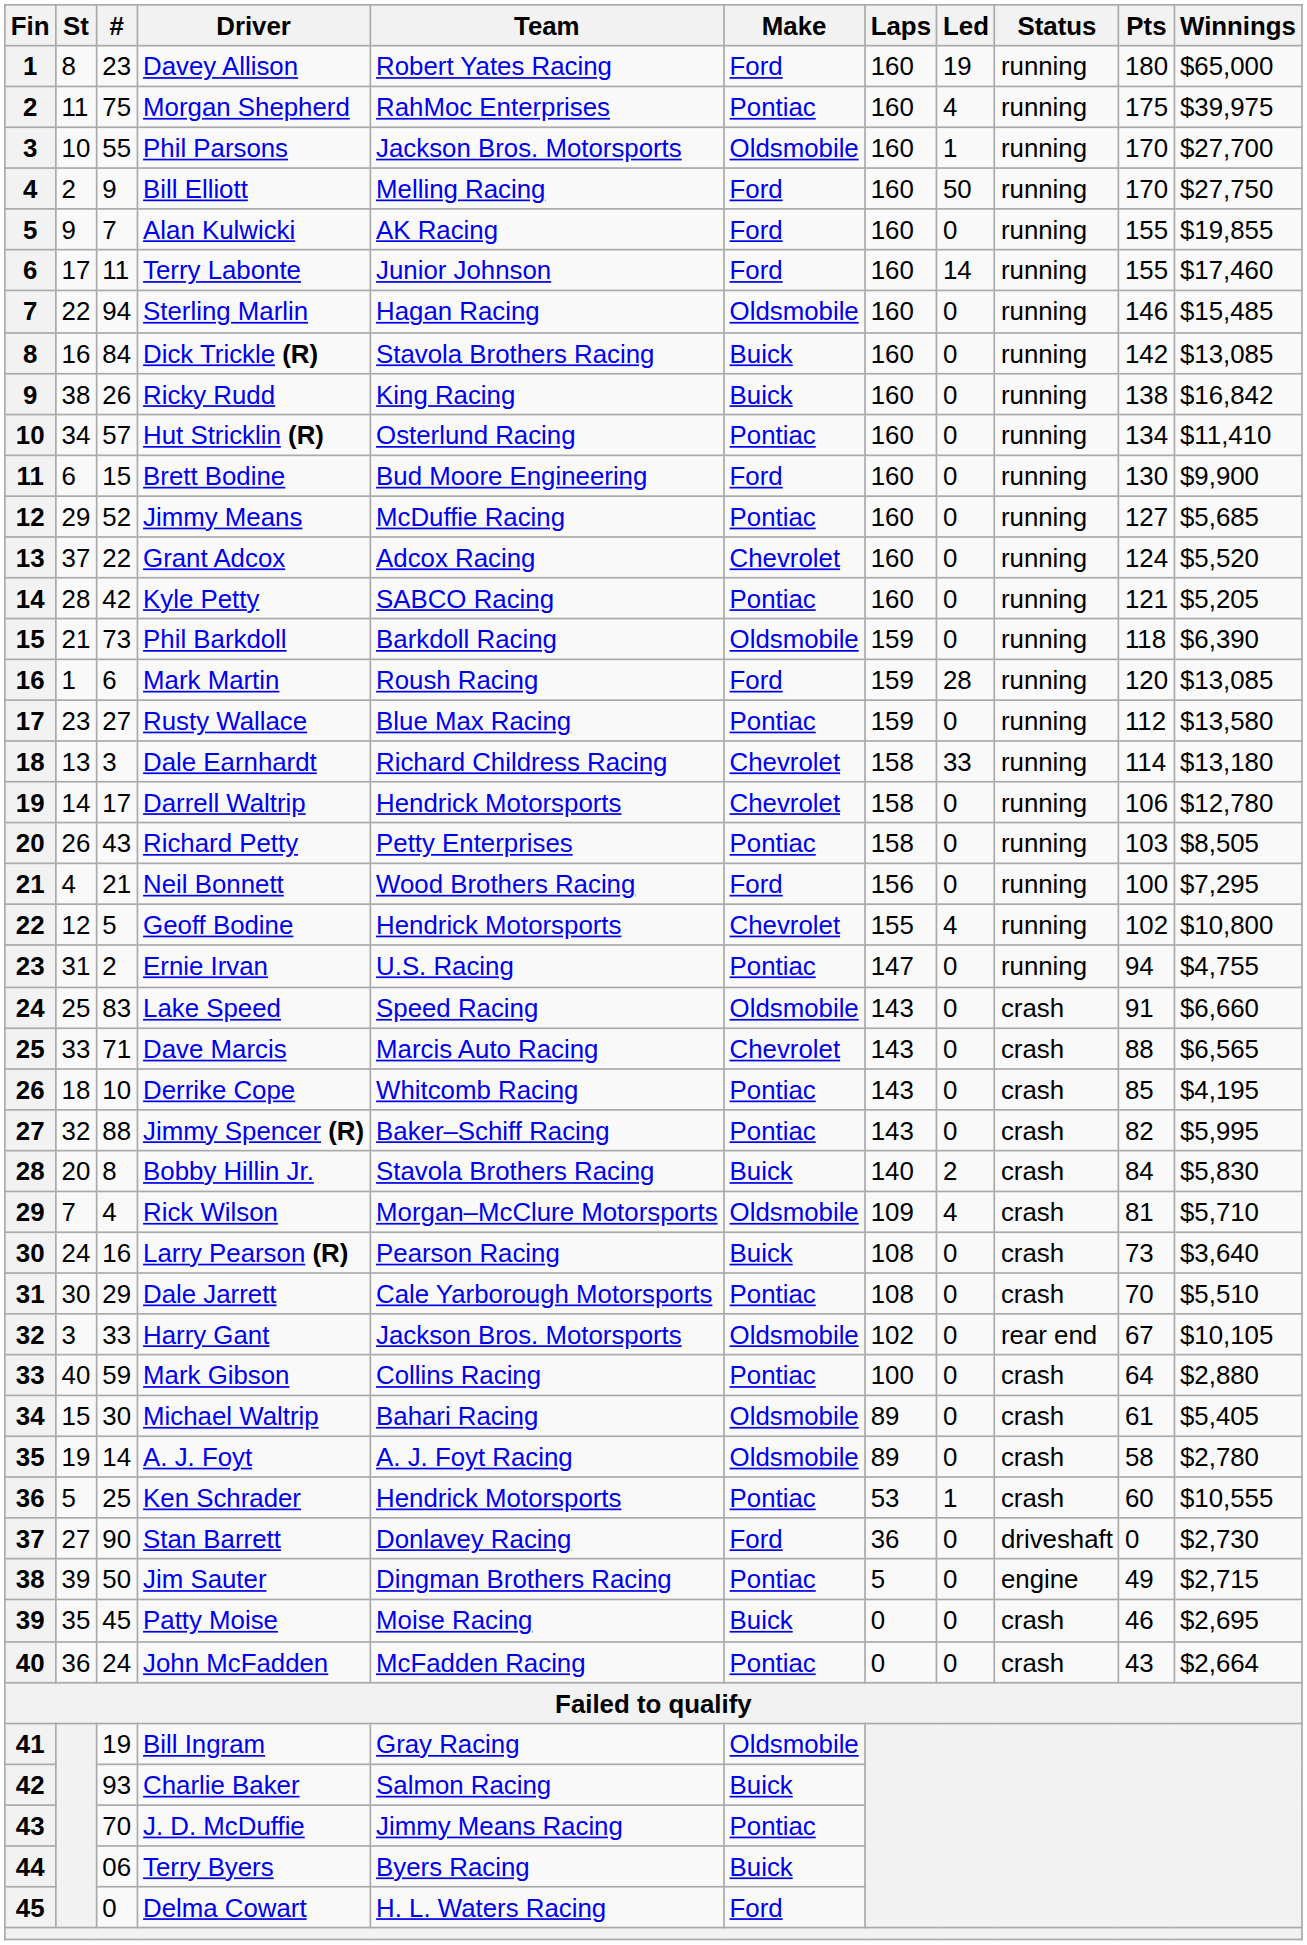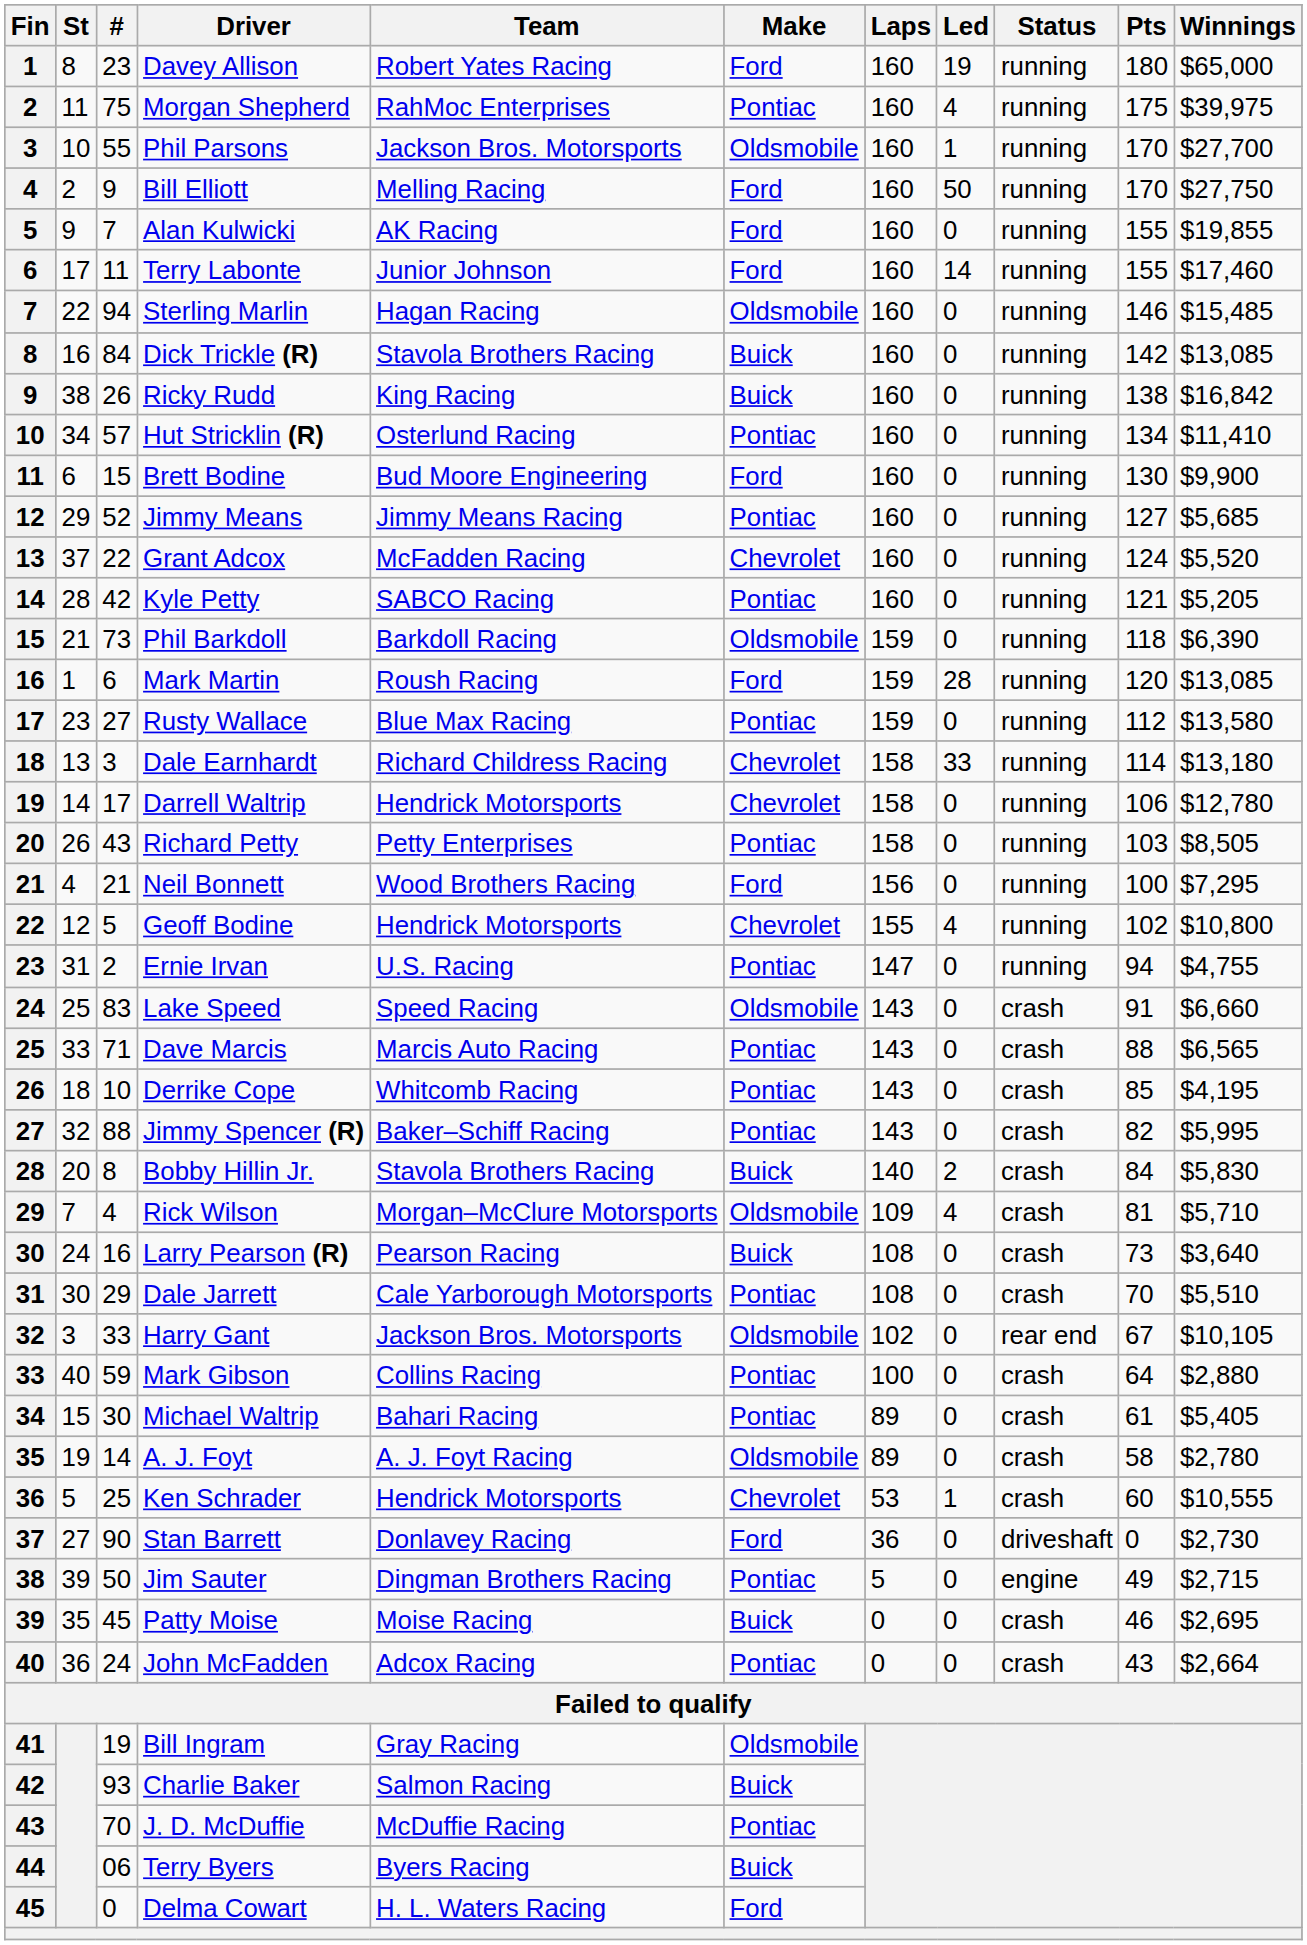Jimmy Means | Team: McDuffie Racing -> Jimmy Means Racing
Grant Adcox | Team: Adcox Racing -> McFadden Racing
Dave Marcis | Make: Chevrolet -> Pontiac
Michael Waltrip | Make: Oldsmobile -> Pontiac
Ken Schrader | Make: Pontiac -> Chevrolet
John McFadden | Team: McFadden Racing -> Adcox Racing
J. D. McDuffie | Team: Jimmy Means Racing -> McDuffie Racing
